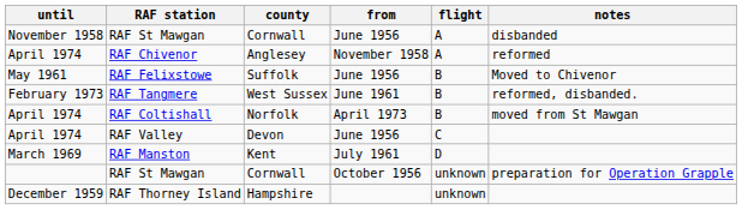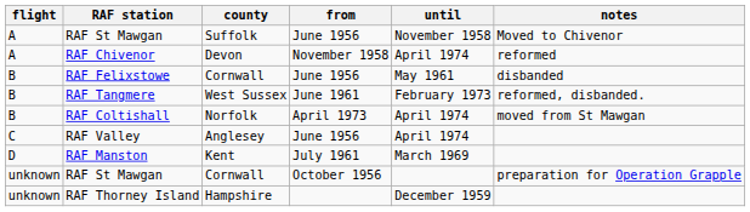columns swapped: flight <-> until
RAF St Mawgan / June 1956 | county: Cornwall -> Suffolk
RAF St Mawgan / June 1956 | notes: disbanded -> Moved to Chivenor
RAF Chivenor | county: Anglesey -> Devon
RAF Felixstowe | county: Suffolk -> Cornwall
RAF Felixstowe | notes: Moved to Chivenor -> disbanded
RAF Valley | county: Devon -> Anglesey
